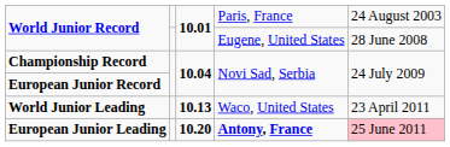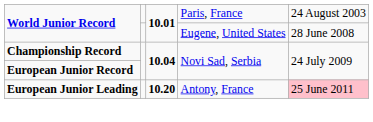- row: World Junior Leading | 10.13 | Waco, United States | 23 April 2011
European Junior Leading | column 4: bold -> normal
